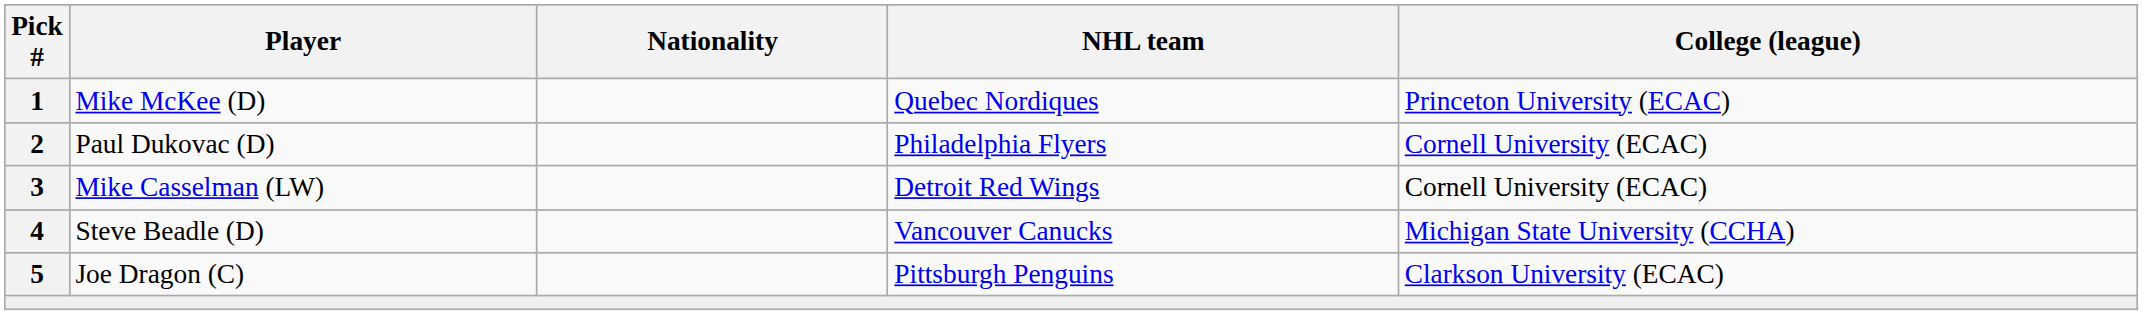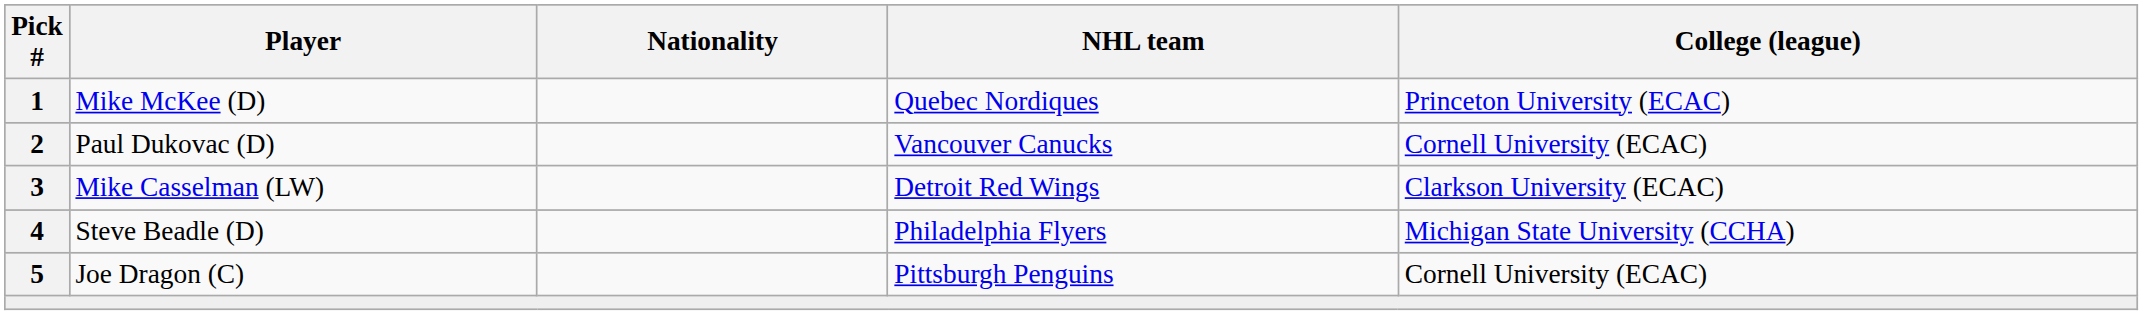Paul Dukovac (D) | NHL team: Philadelphia Flyers -> Vancouver Canucks
Mike Casselman (LW) | College (league): Cornell University (ECAC) -> Clarkson University (ECAC)
Steve Beadle (D) | NHL team: Vancouver Canucks -> Philadelphia Flyers
Joe Dragon (C) | College (league): Clarkson University (ECAC) -> Cornell University (ECAC)
